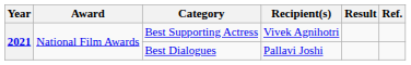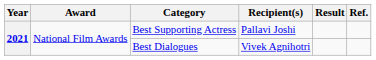Best Supporting Actress | Recipient(s): Vivek Agnihotri -> Pallavi Joshi
Best Dialogues | Recipient(s): Pallavi Joshi -> Vivek Agnihotri
